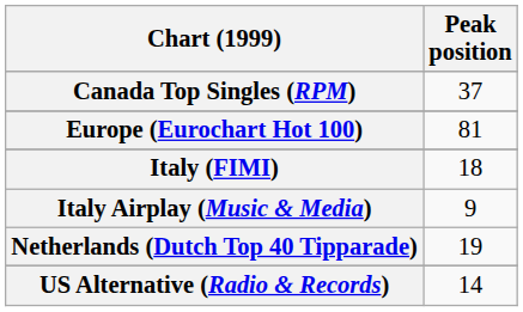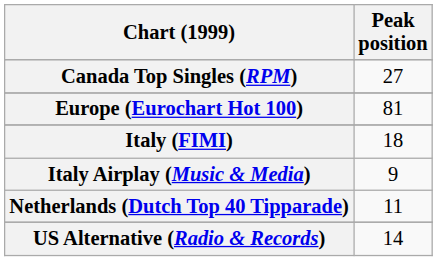Canada Top Singles (RPM) | Peak position: 37 -> 27
Netherlands (Dutch Top 40 Tipparade) | Peak position: 19 -> 11
